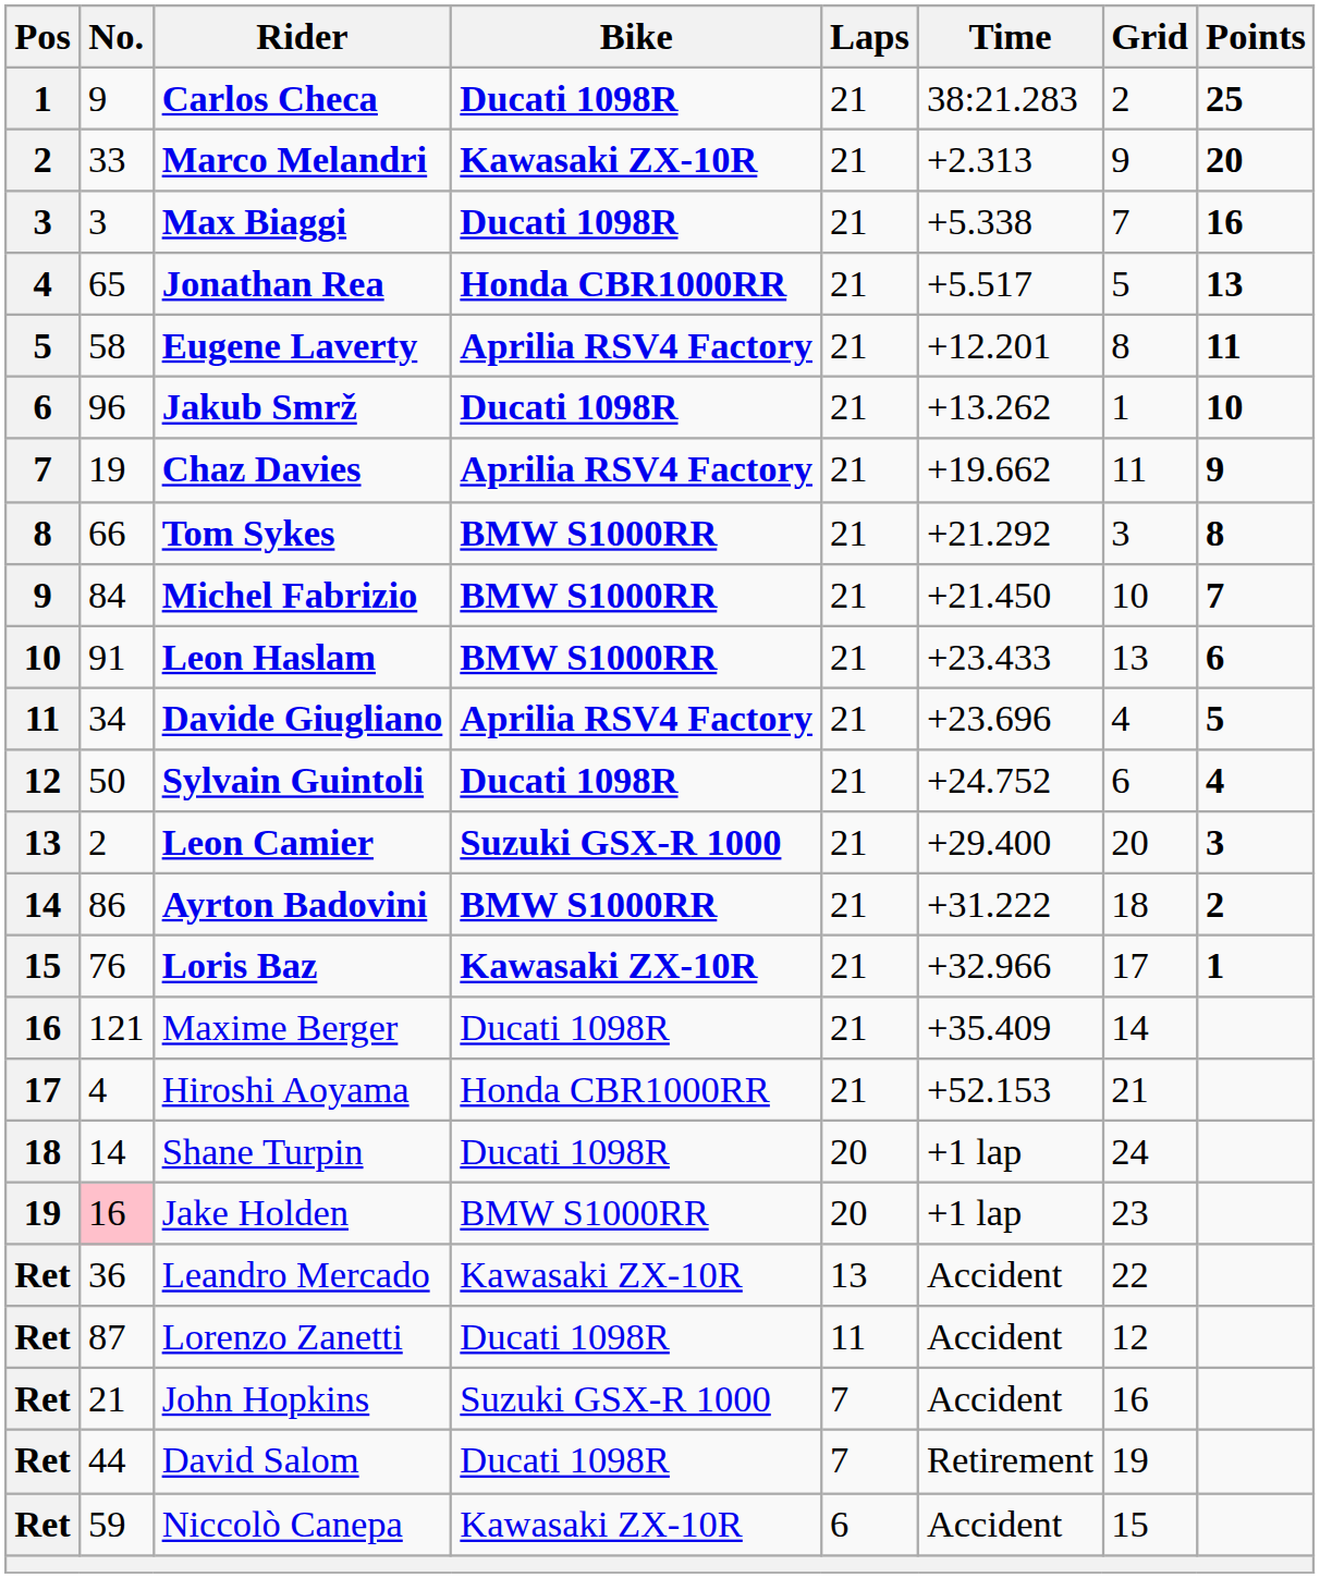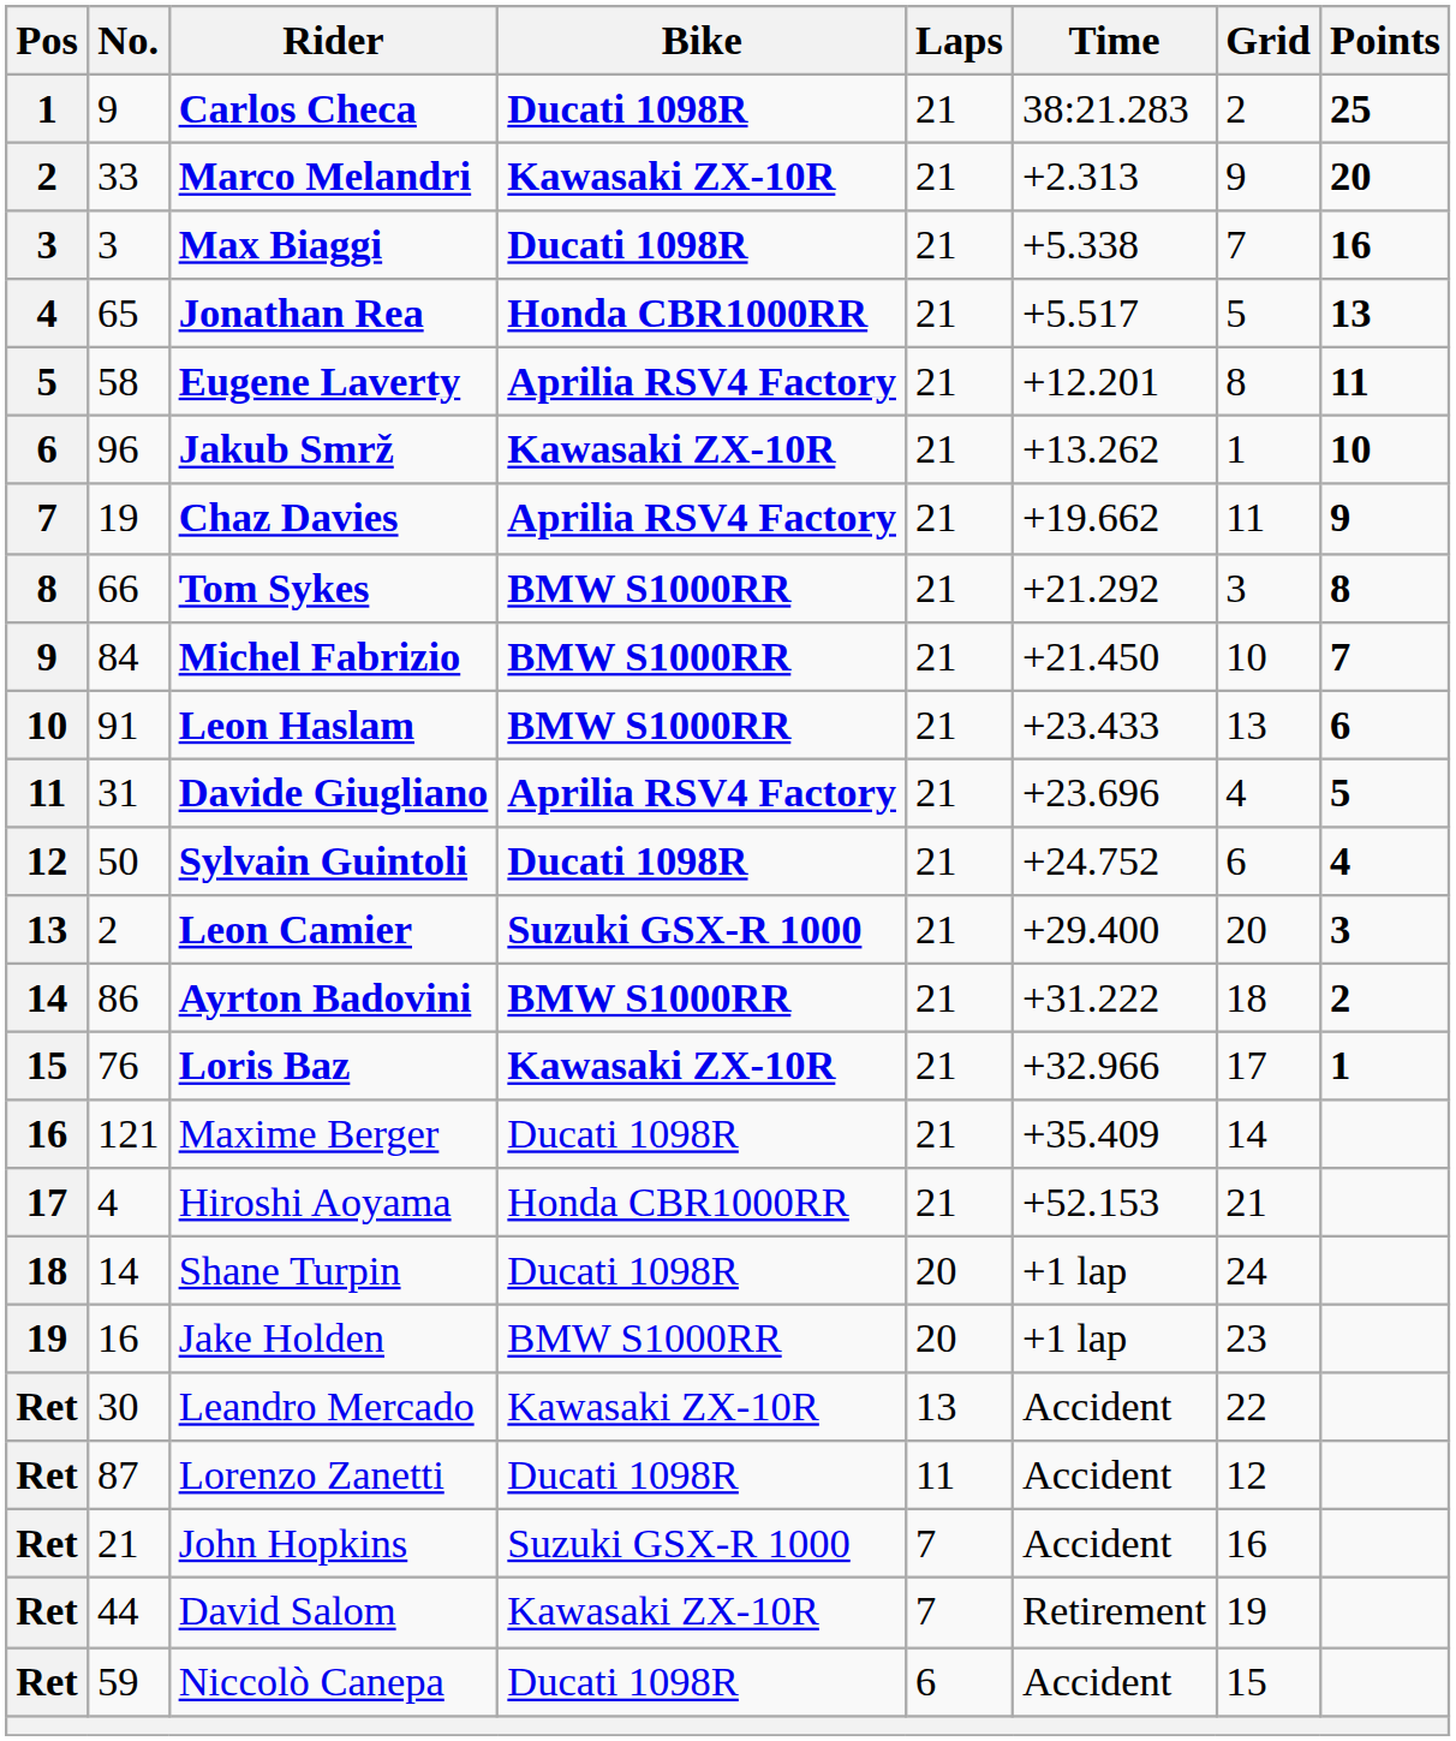Jakub Smrž | Bike: Ducati 1098R -> Kawasaki ZX-10R
Davide Giugliano | No.: 34 -> 31
Jake Holden | No.: pink background -> no background
Leandro Mercado | No.: 36 -> 30
David Salom | Bike: Ducati 1098R -> Kawasaki ZX-10R
Niccolò Canepa | Bike: Kawasaki ZX-10R -> Ducati 1098R
